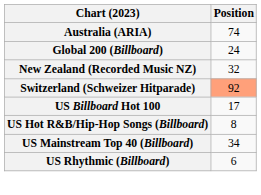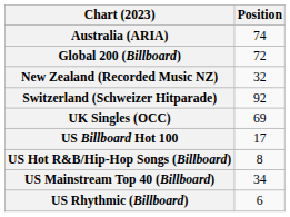Global 200 (Billboard) | Position: 24 -> 72
Switzerland (Schweizer Hitparade) | Position: lightsalmon background -> no background
+ row: UK Singles (OCC) | 69
